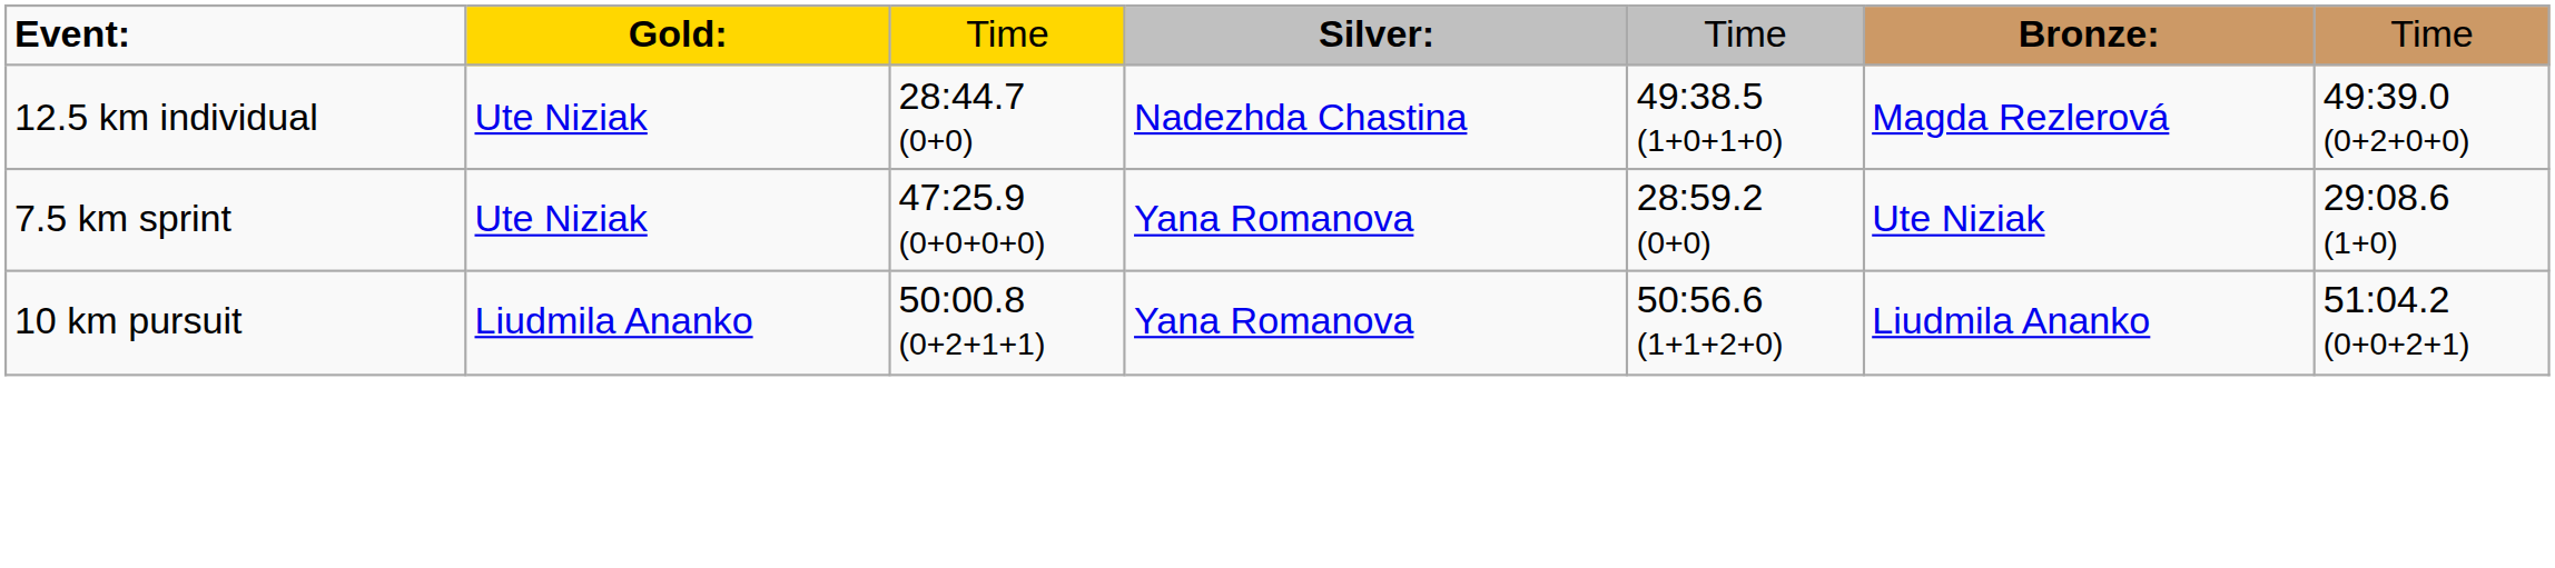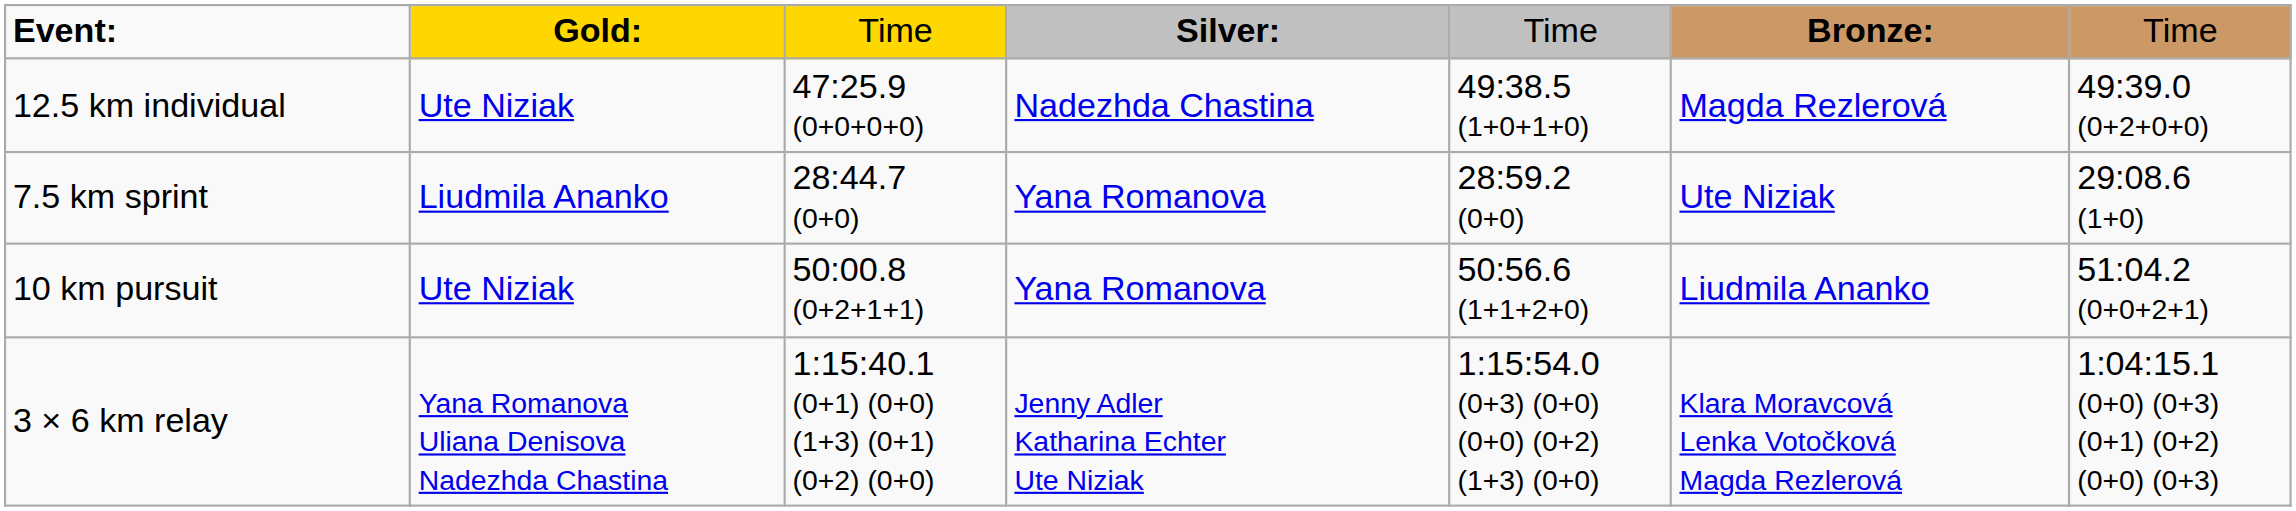12.5 km individual | column 3: 28:44.7 (0+0) -> 47:25.9 (0+0+0+0)
7.5 km sprint | column 2: Ute Niziak -> Liudmila Ananko
7.5 km sprint | column 3: 47:25.9 (0+0+0+0) -> 28:44.7 (0+0)
10 km pursuit | column 2: Liudmila Ananko -> Ute Niziak
+ row: 3 × 6 km relay | Yana Romanova Uliana Denisova Nadezhda Chastina | 1:15:40.1 (0+1) (0+0) (1+3) (0+1) (0+2) (0+0) | Jenny Adler Katharina Echter Ute Niziak | 1:15:54.0 (0+3) (0+0) (0+0) (0+2) (1+3) (0+0) | Klara Moravcová Lenka Votočková Magda Rezlerová | 1:04:15.1 (0+0) (0+3) (0+1) (0+2) (0+0) (0+3)
